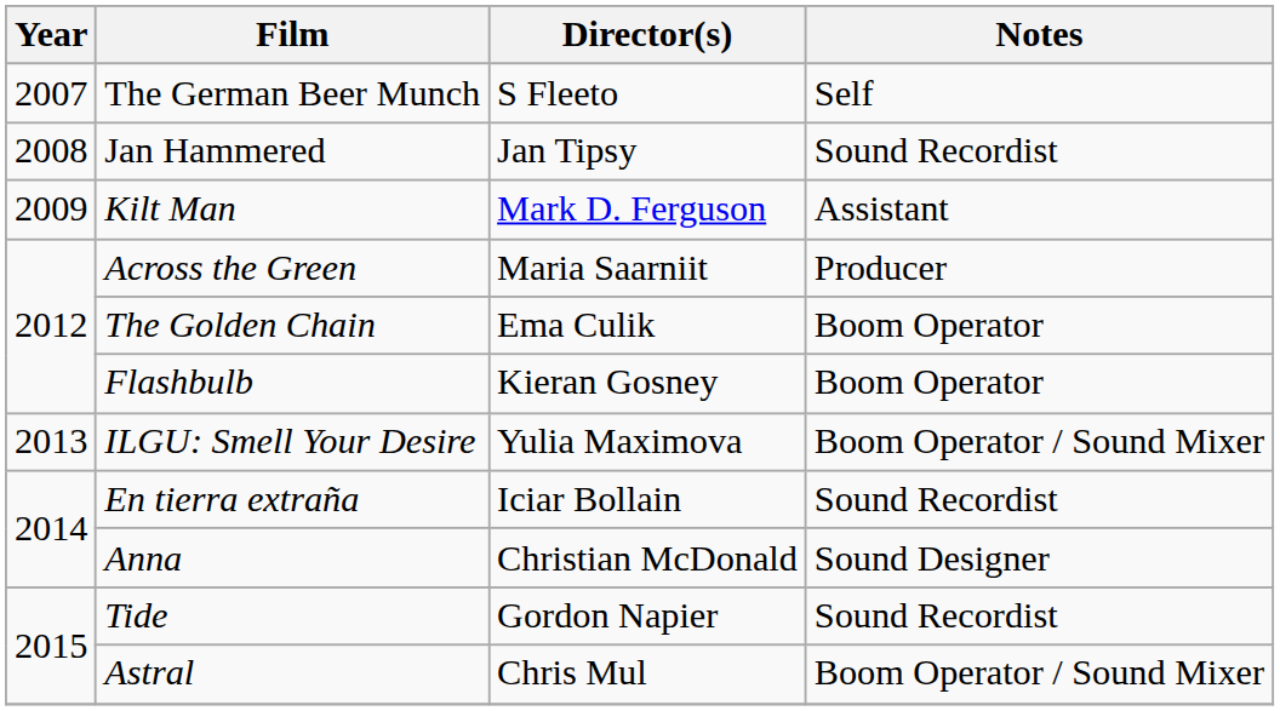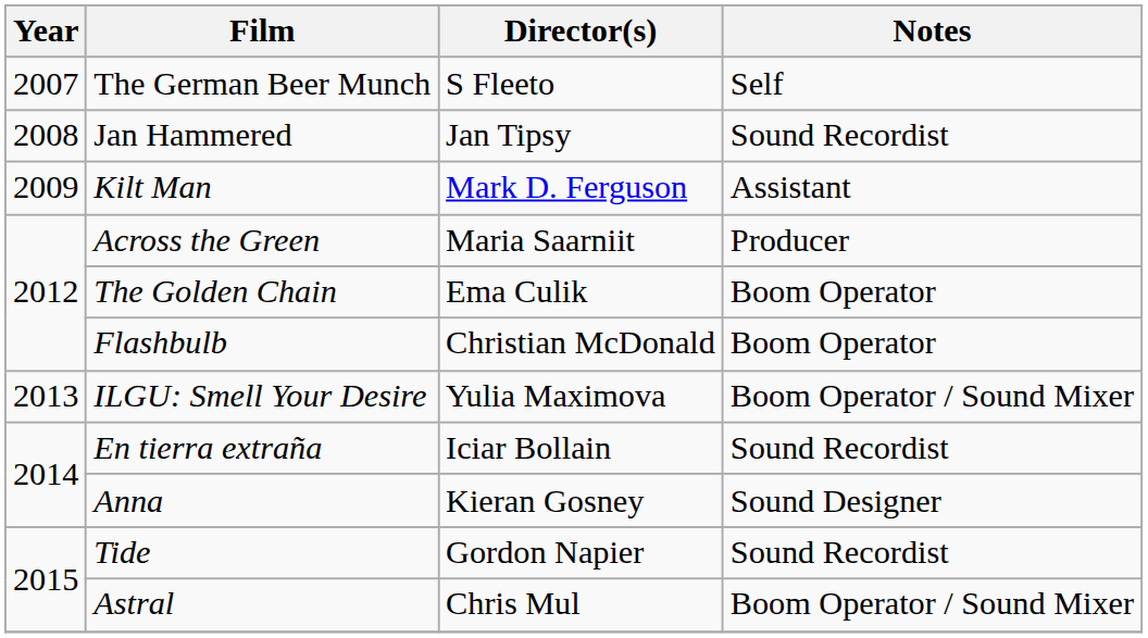Flashbulb | Director(s): Kieran Gosney -> Christian McDonald
Anna | Director(s): Christian McDonald -> Kieran Gosney
